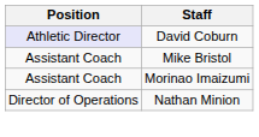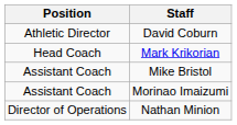David Coburn | Position: lavender background -> no background
+ row: Head Coach | Mark Krikorian
